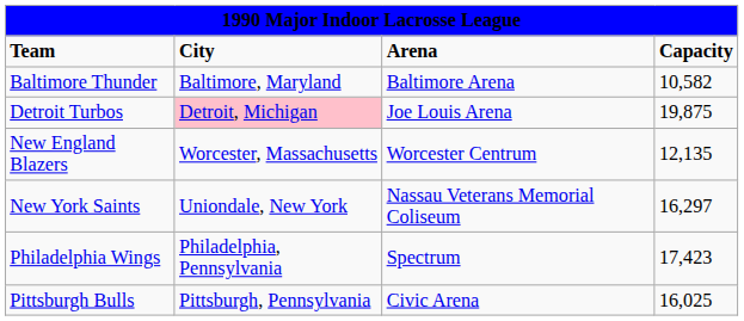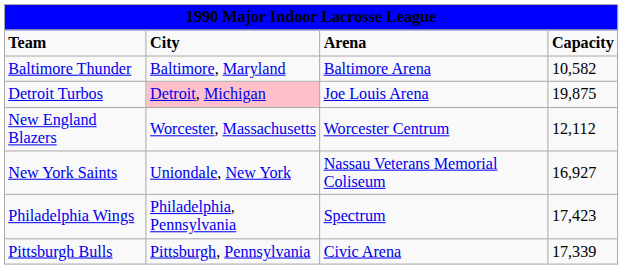New England Blazers | column 4: 12,135 -> 12,112
New York Saints | column 4: 16,297 -> 16,927
Pittsburgh Bulls | column 4: 16,025 -> 17,339
